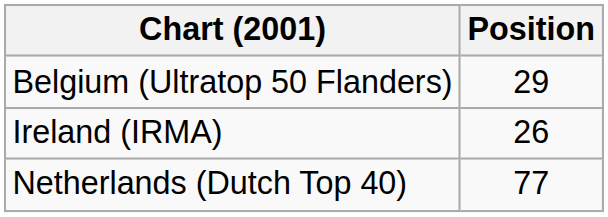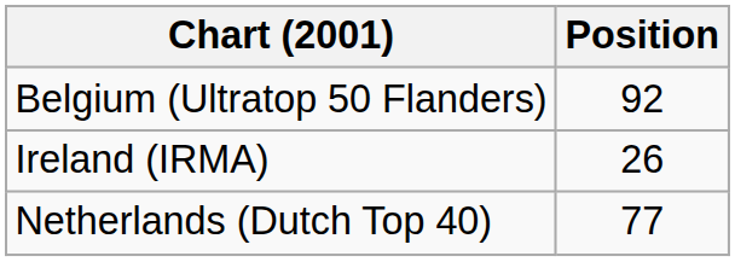Belgium (Ultratop 50 Flanders) | Position: 29 -> 92
